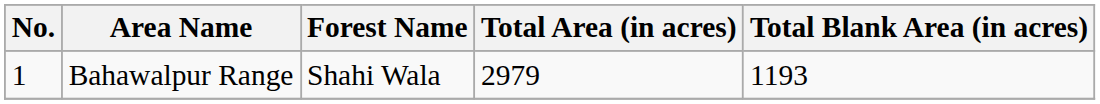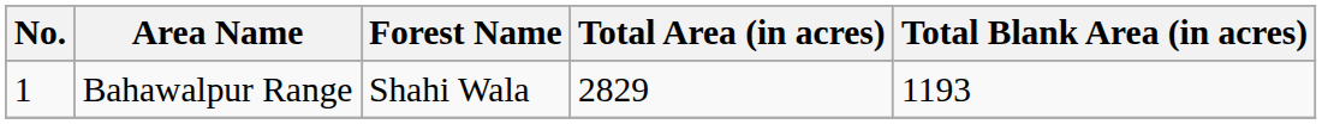Bahawalpur Range | Total Area (in acres): 2979 -> 2829
